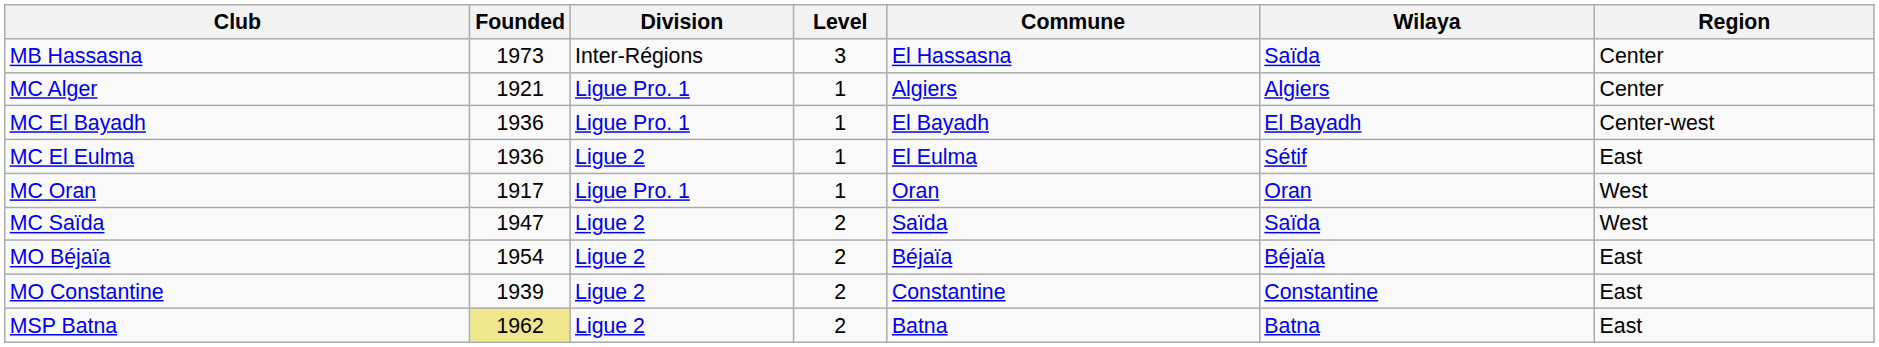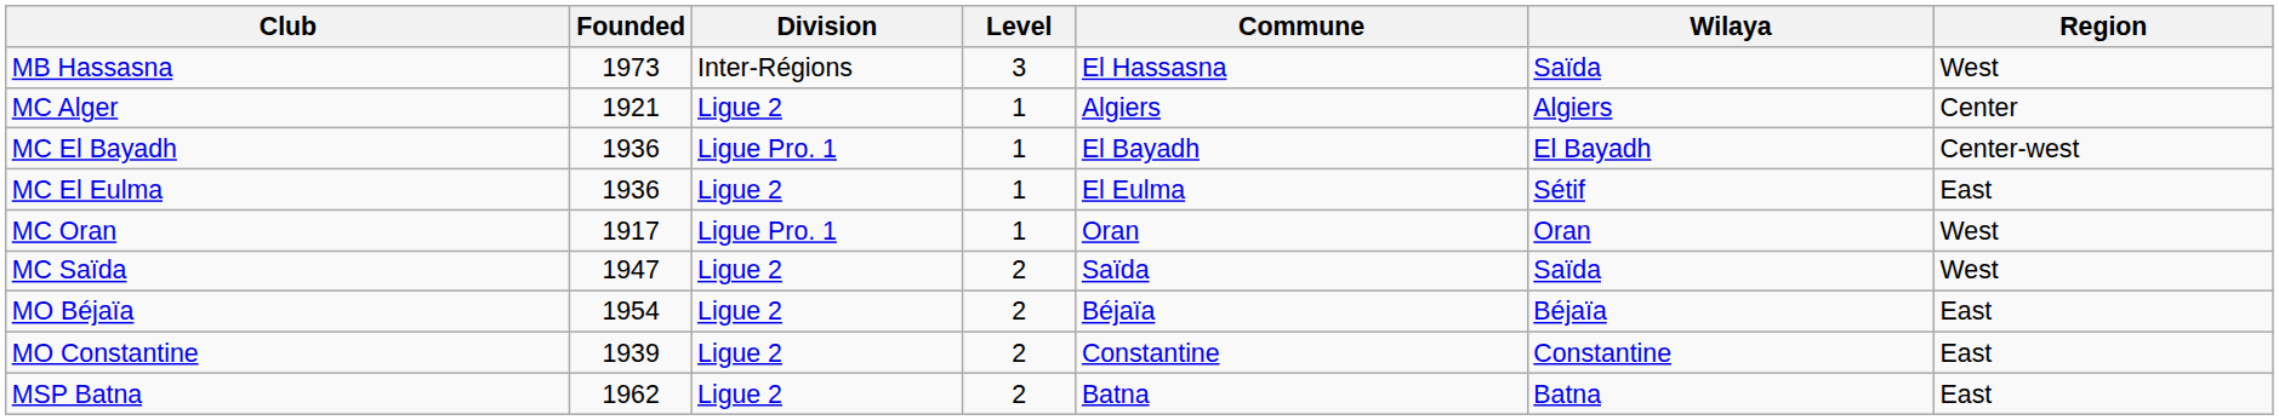MB Hassasna | Region: Center -> West
MC Alger | Division: Ligue Pro. 1 -> Ligue 2
MSP Batna | Founded: khaki background -> no background
